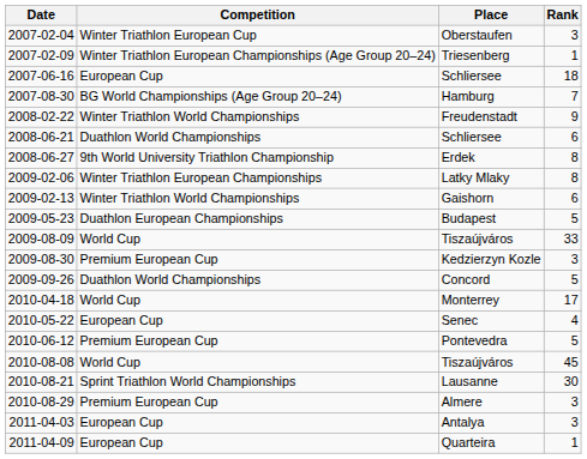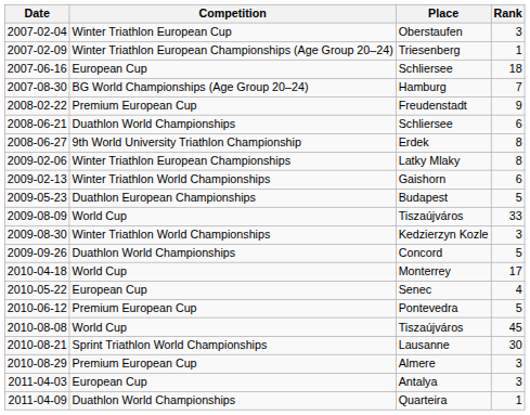Freudenstadt | Competition: Winter Triathlon World Championships -> Premium European Cup
Kedzierzyn Kozle | Competition: Premium European Cup -> Winter Triathlon World Championships
Quarteira | Competition: European Cup -> Duathlon World Championships
